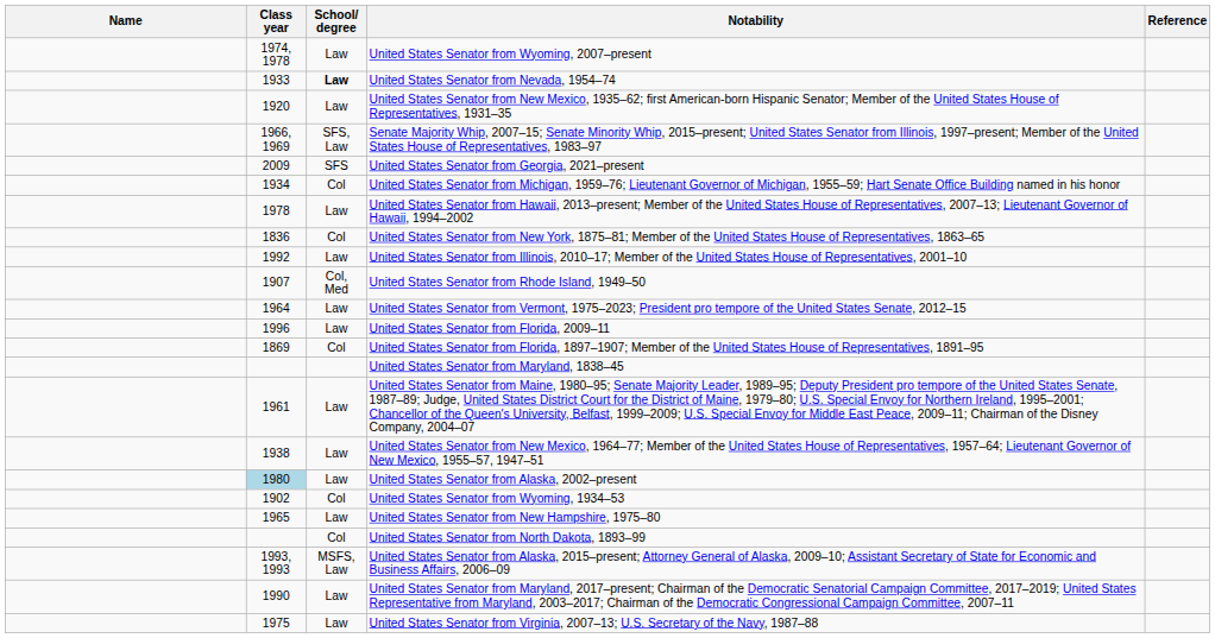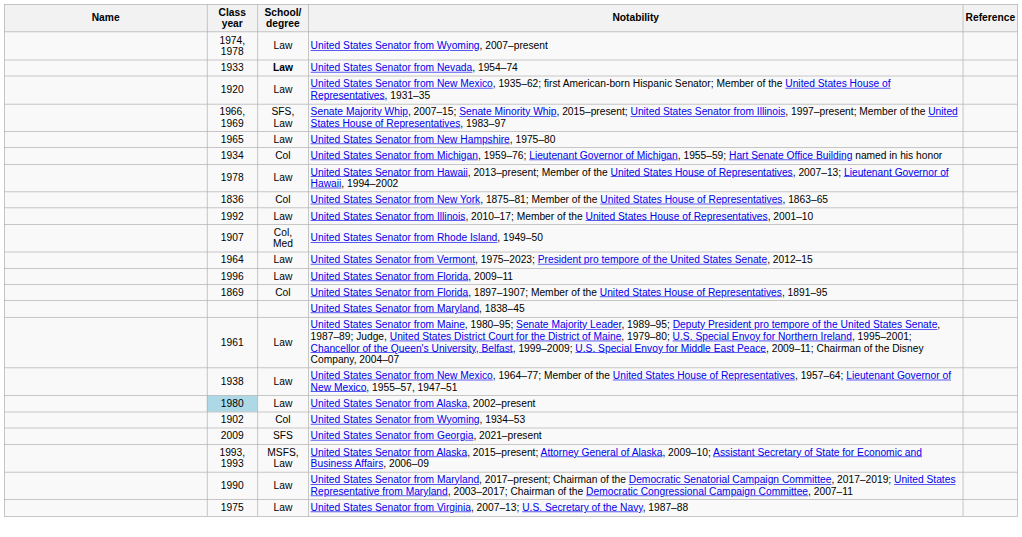rows swapped: United States Senator from New Hampshire, 1975–80 <-> United States Senator from Georgia, 2021–present
- row: Col | United States Senator from North Dakota, 1893–99
